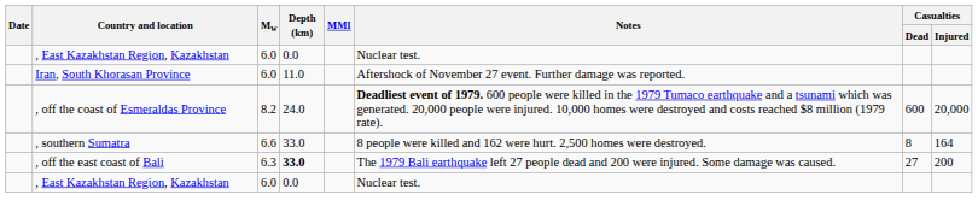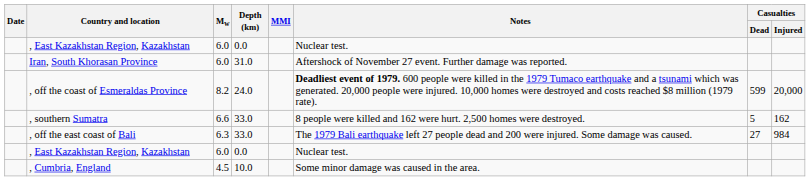Iran, South Khorasan Province | Depth (km): 11.0 -> 31.0
, off the coast of Esmeraldas Province | Casualties / Dead: 600 -> 599
, southern Sumatra | Casualties / Dead: 8 -> 5
, southern Sumatra | Casualties / Injured: 164 -> 162
, off the east coast of Bali | Depth (km): bold -> normal
, off the east coast of Bali | Casualties / Injured: 200 -> 984
+ row: , Cumbria, England | 4.5 | 10.0 | Some minor damage was caused in the area.
